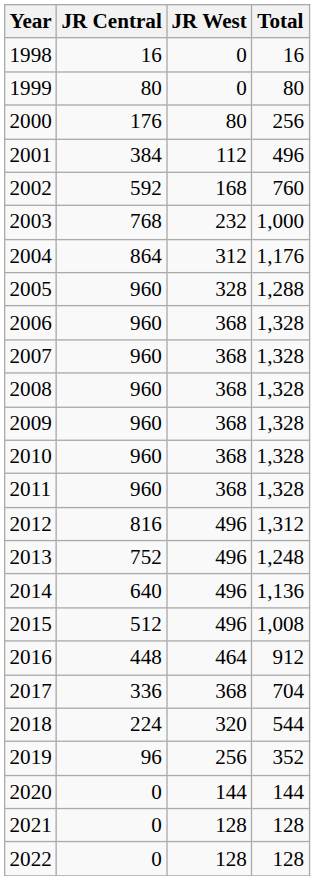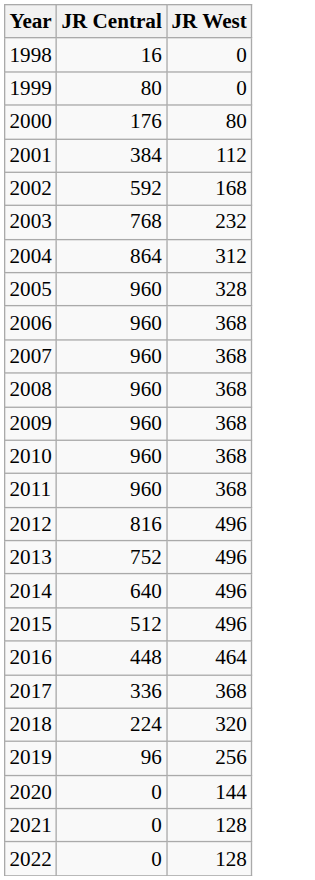- column: Total | 16 | 80 | 256 | 496 | 760 | 1,000 | 1,176 | 1,288 | 1,328 | 1,328 | 1,328 | 1,328 | 1,328 | 1,328 | 1,312 | 1,248 | 1,136 | 1,008 | 912 | 704 | 544 | 352 | 144 | 128 | 128
